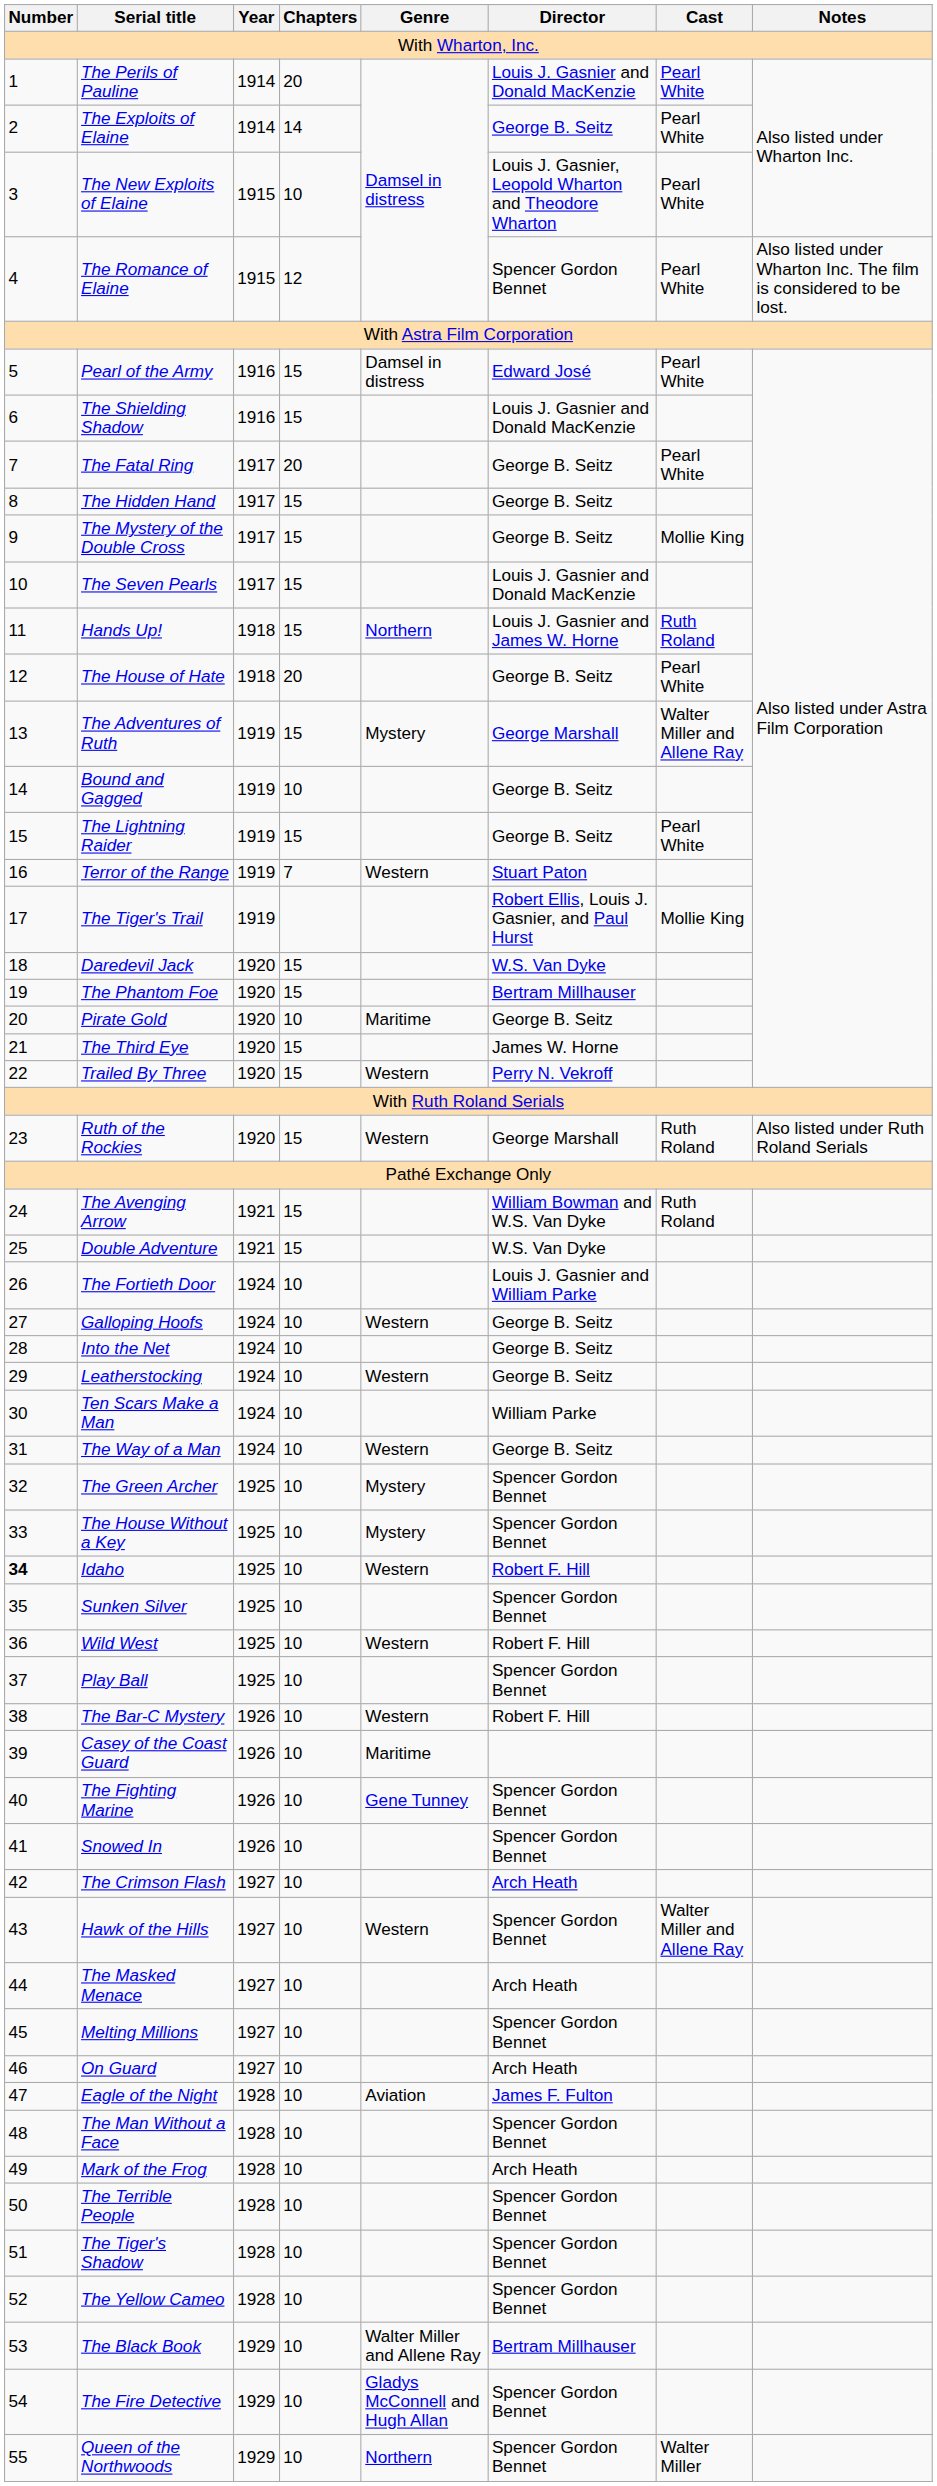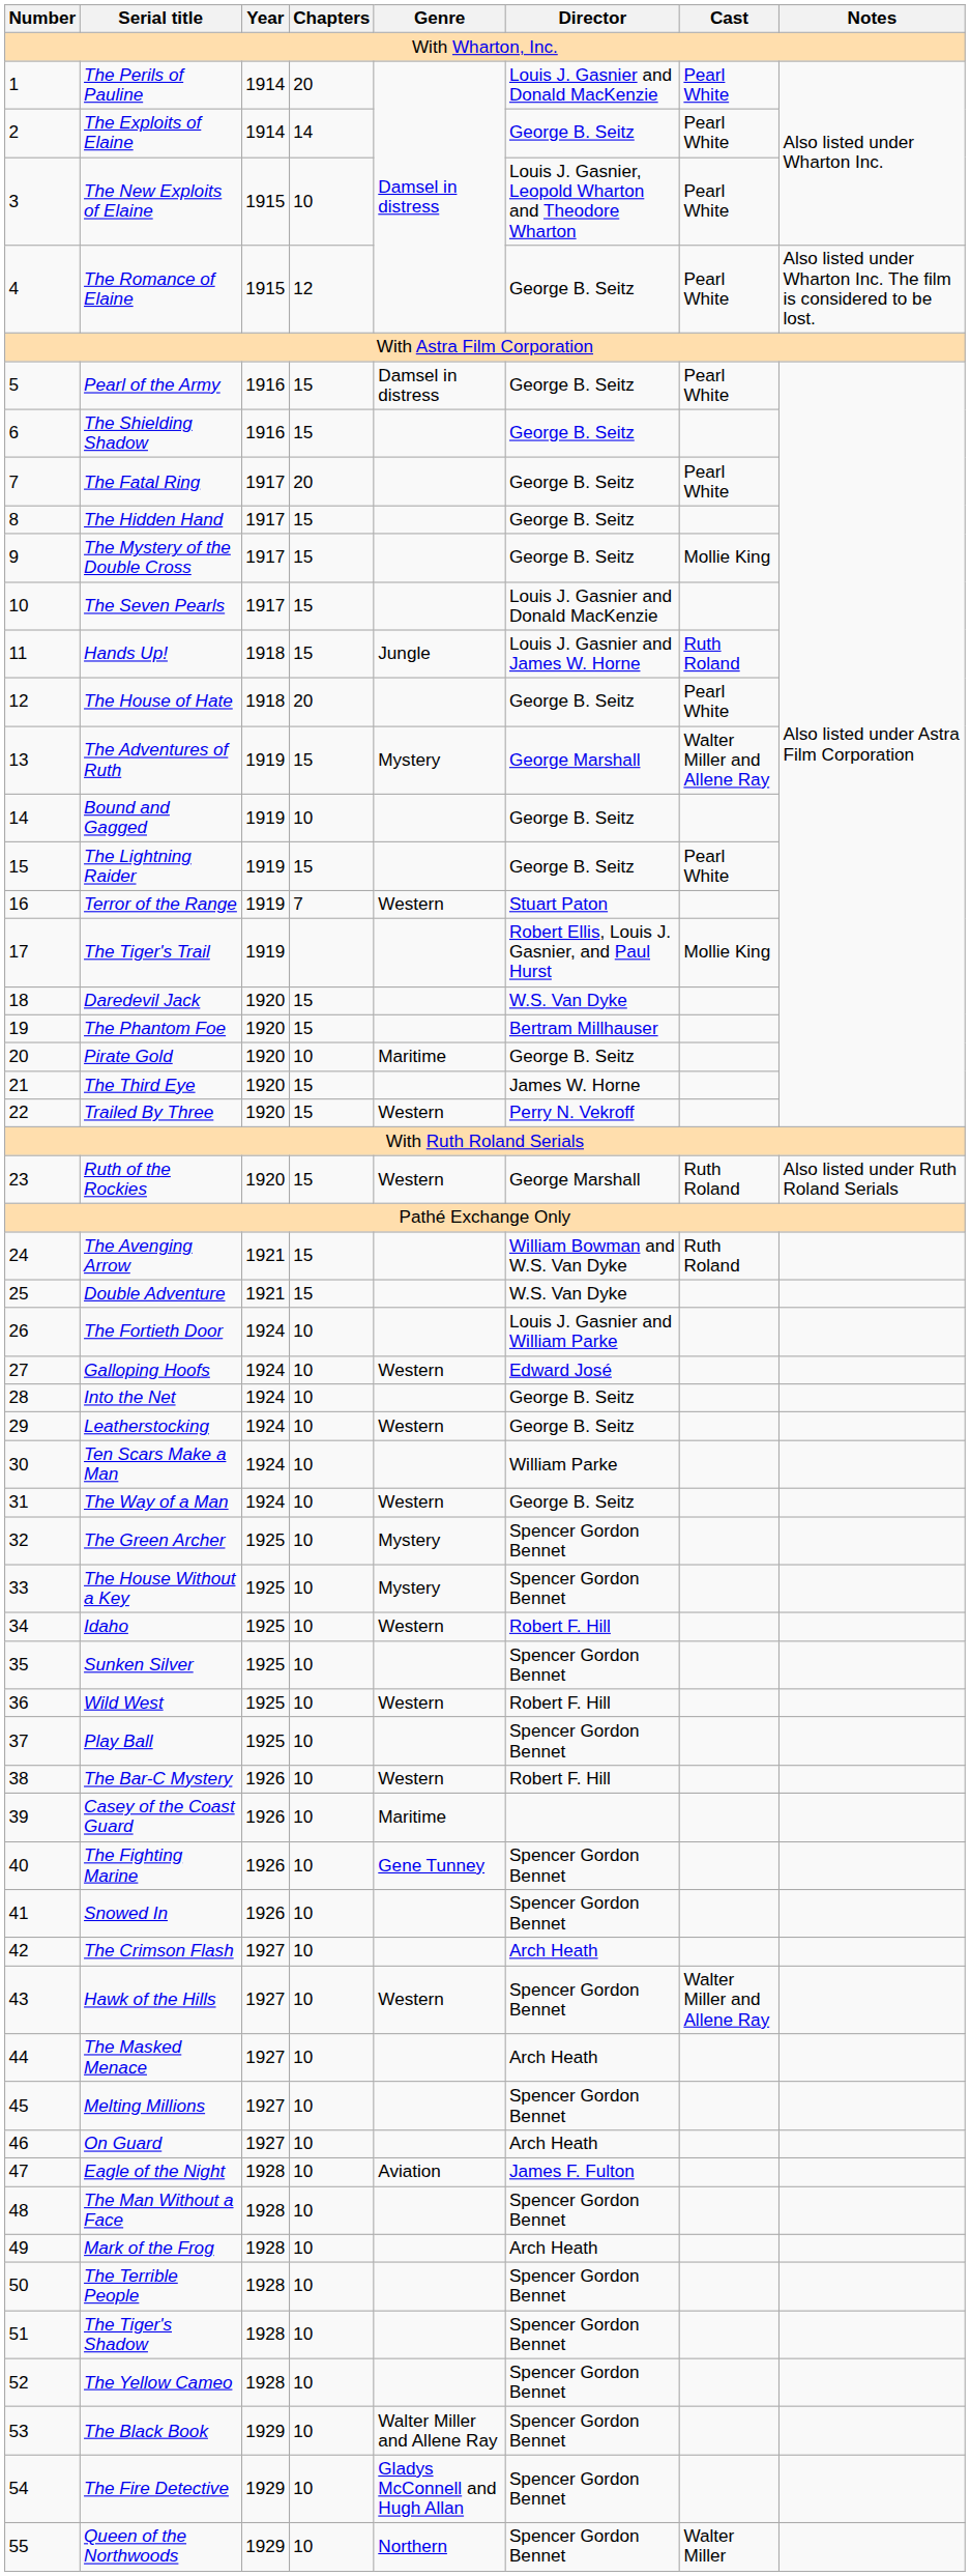The Romance of Elaine | Director: Spencer Gordon Bennet -> George B. Seitz
Pearl of the Army | Director: Edward José -> George B. Seitz
The Shielding Shadow | Director: Louis J. Gasnier and Donald MacKenzie -> George B. Seitz
Hands Up! | Genre: Northern -> Jungle
Galloping Hoofs | Director: George B. Seitz -> Edward José
Idaho | Number: bold -> normal
The Black Book | Director: Bertram Millhauser -> Spencer Gordon Bennet
